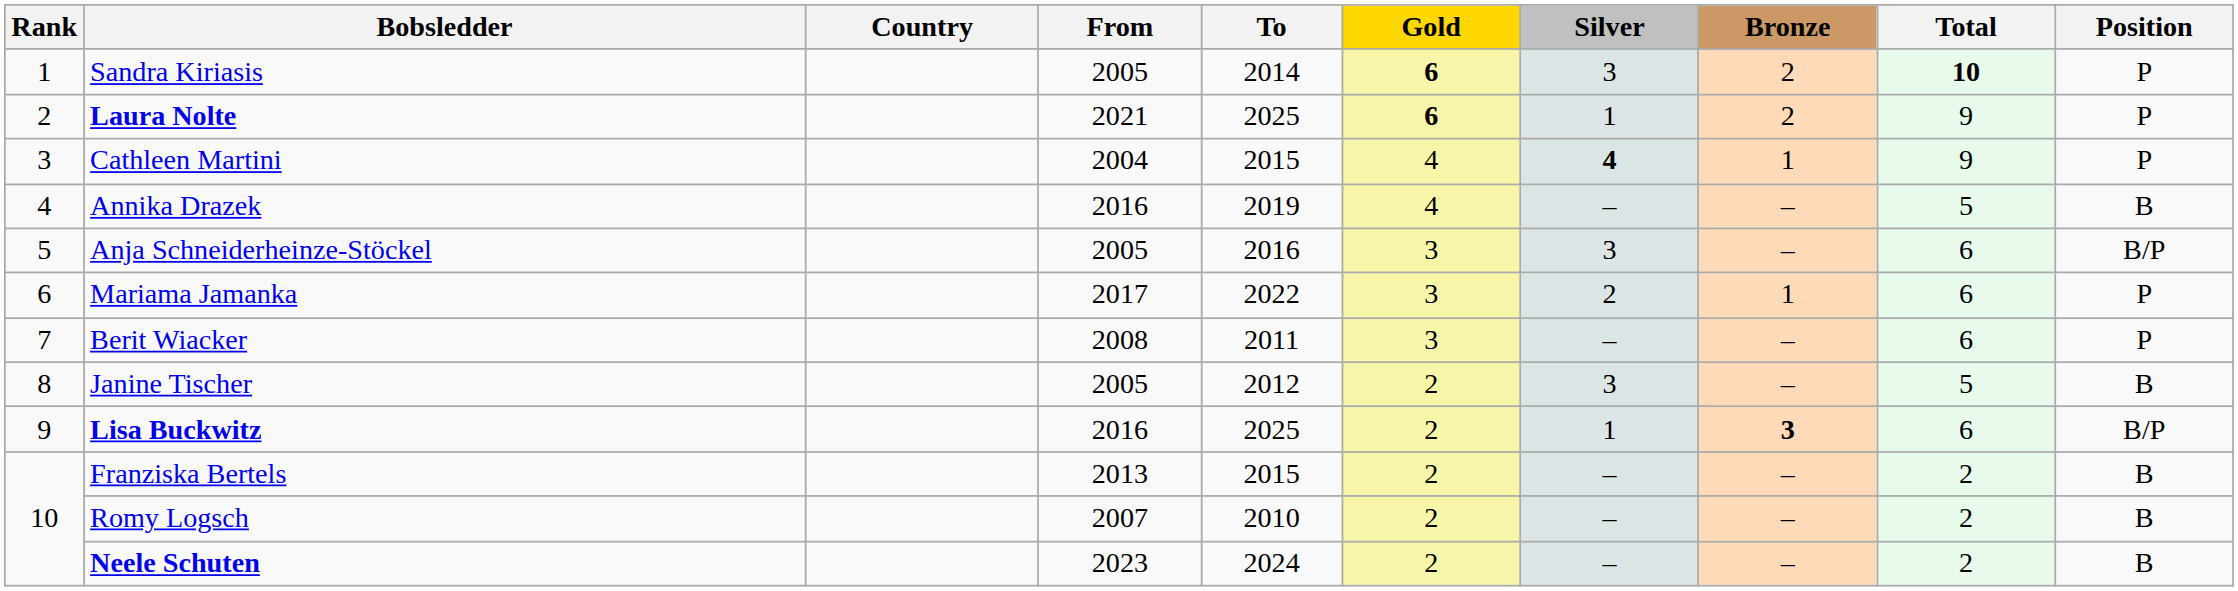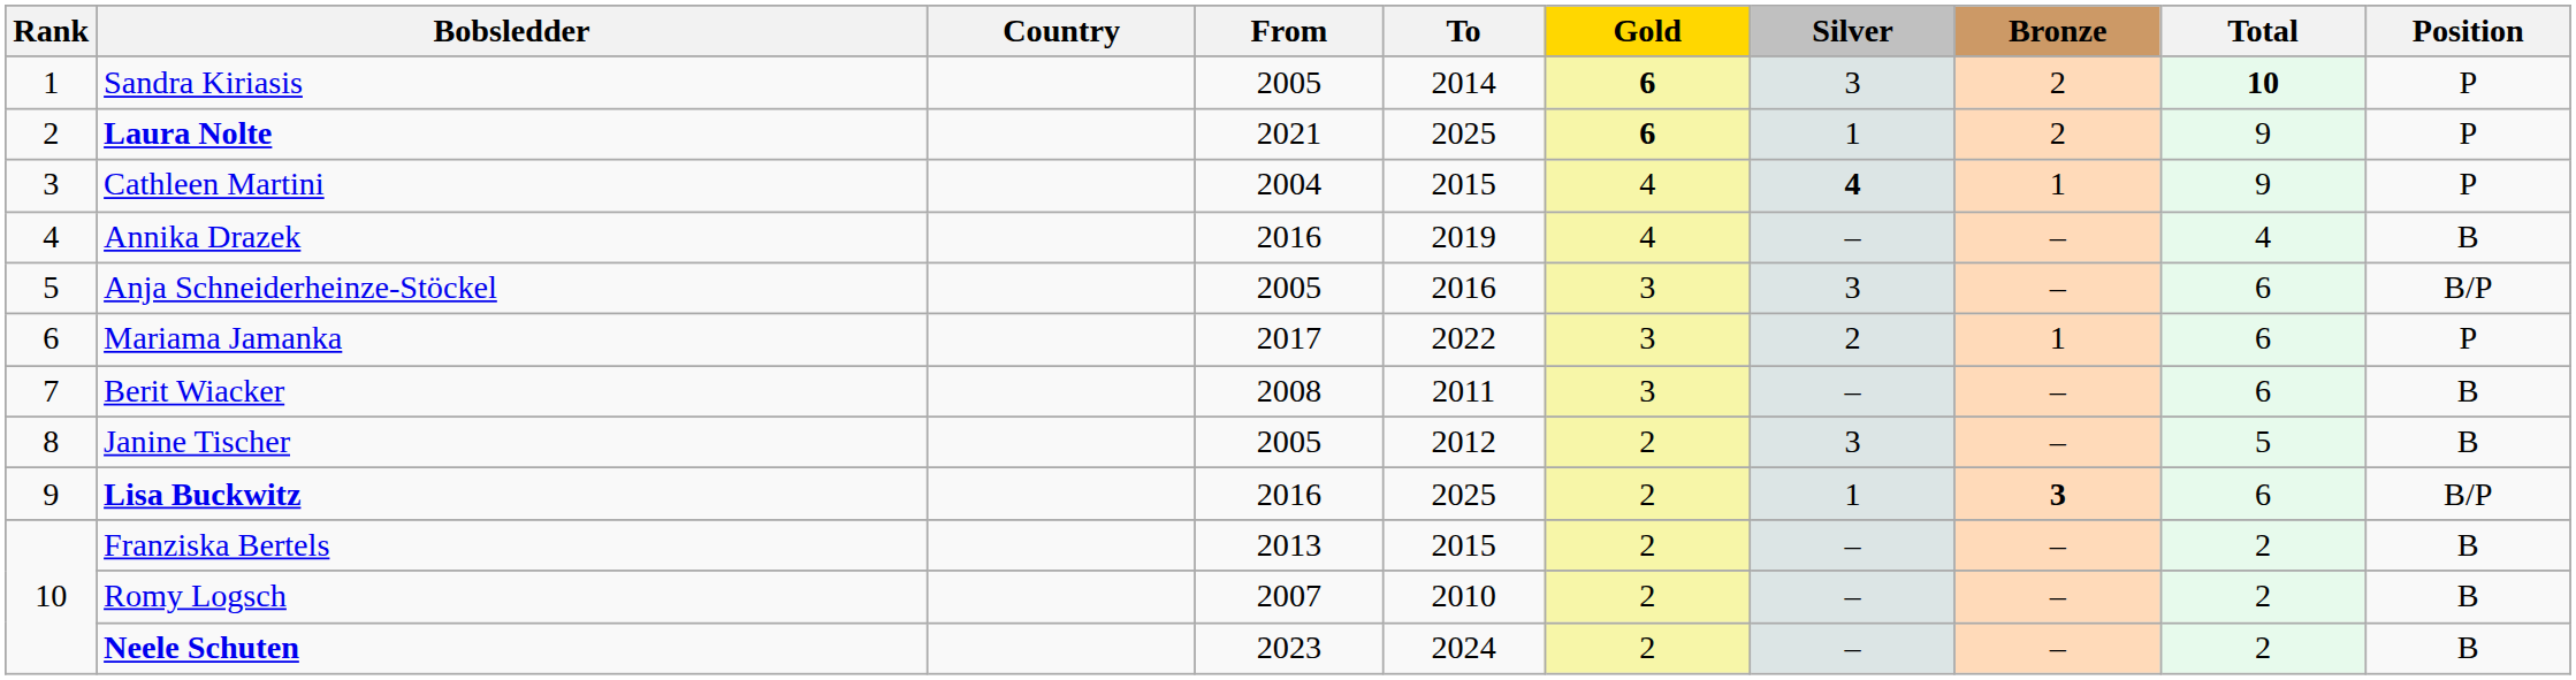Annika Drazek | Total: 5 -> 4
Berit Wiacker | Position: P -> B
